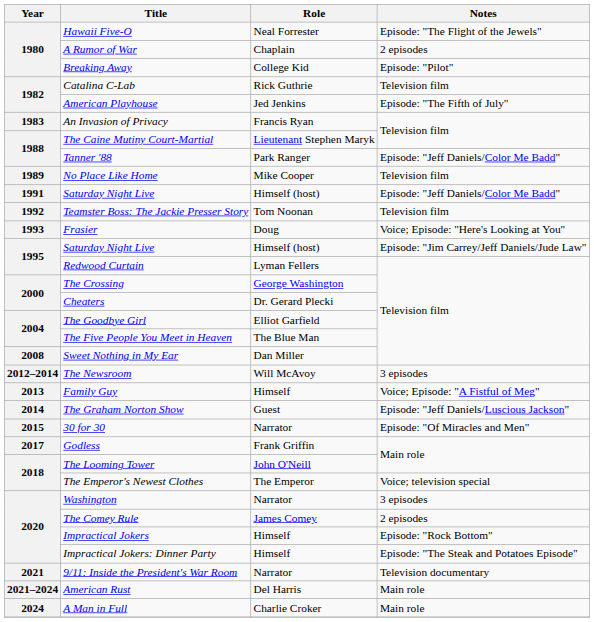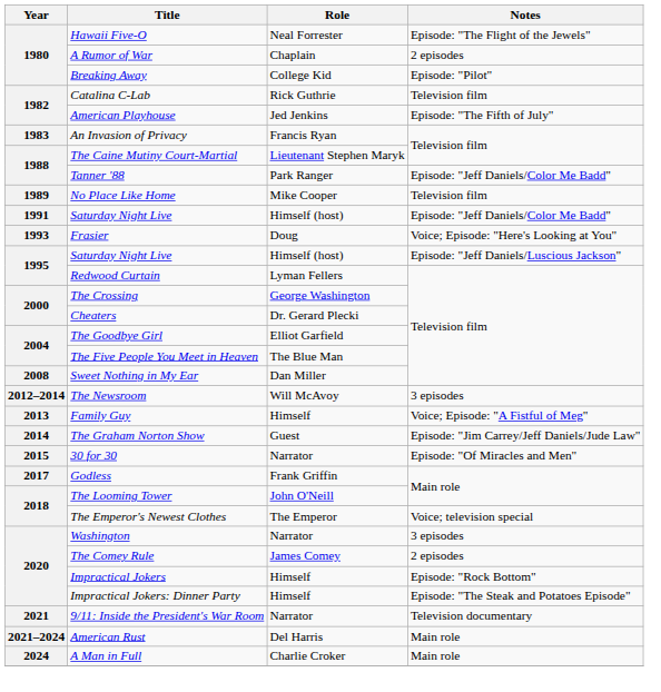- row: 1992 | Teamster Boss: The Jackie Presser Story | Tom Noonan | Television film
1995 / Saturday Night Live | Notes: Episode: "Jim Carrey/Jeff Daniels/Jude Law" -> Episode: "Jeff Daniels/Luscious Jackson"
The Graham Norton Show | Notes: Episode: "Jeff Daniels/Luscious Jackson" -> Episode: "Jim Carrey/Jeff Daniels/Jude Law"
